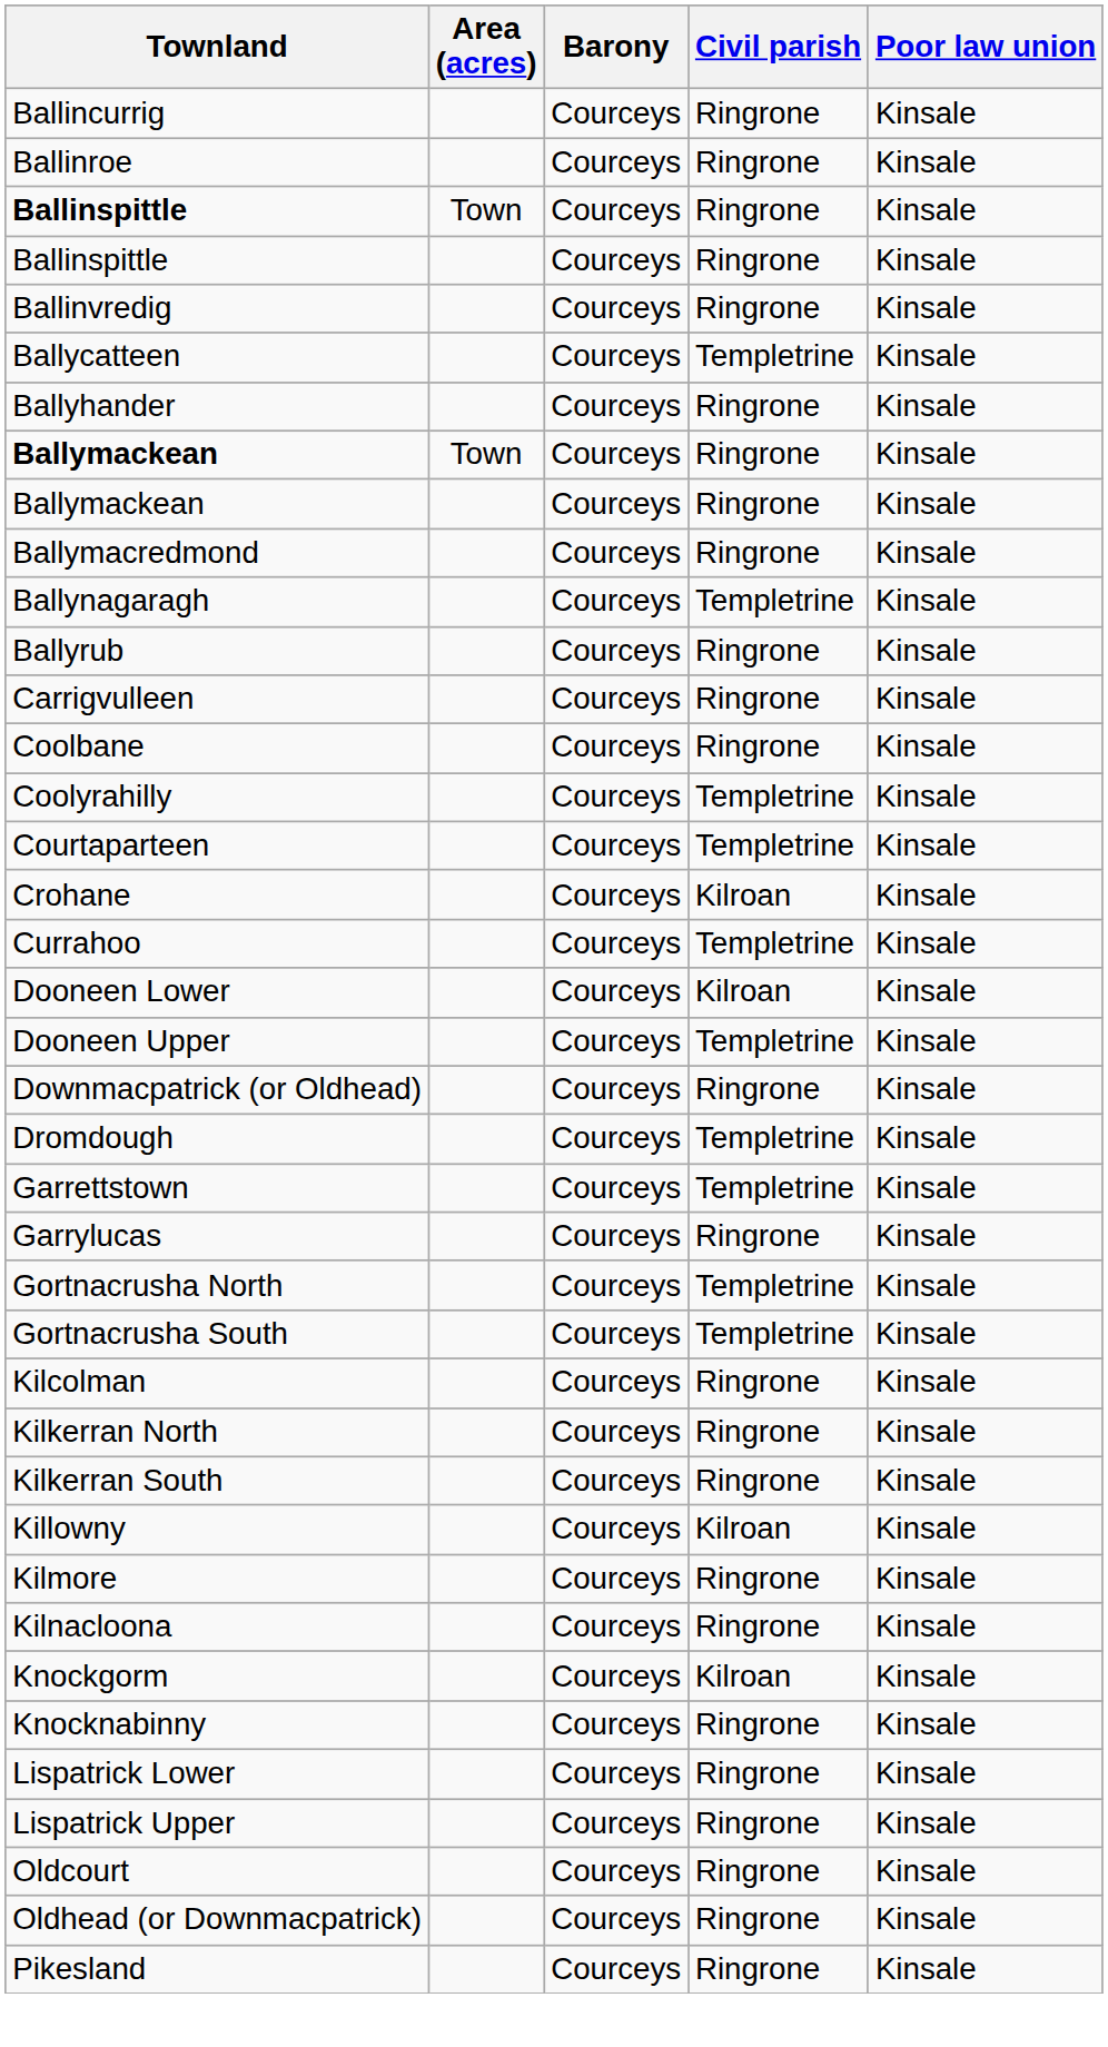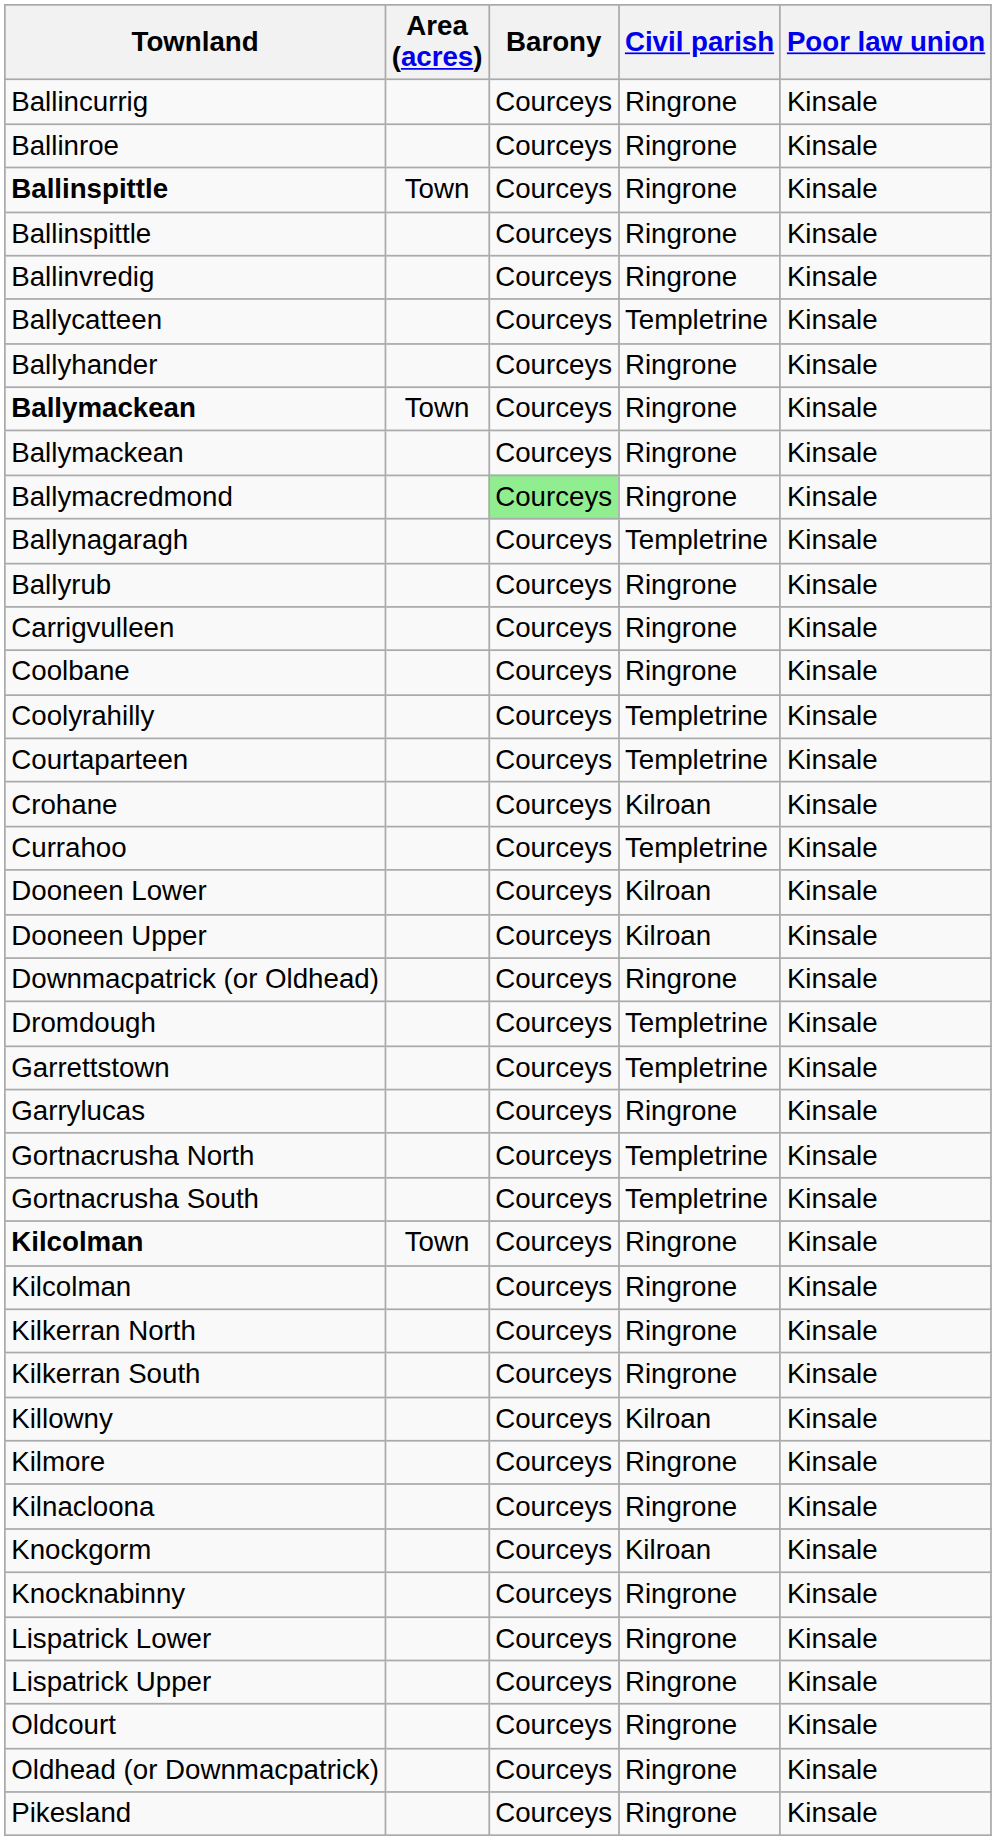Ballymacredmond | Barony: no background -> lightgreen background
Dooneen Upper | Civil parish: Templetrine -> Kilroan
+ row: Kilcolman | Town | Courceys | Ringrone | Kinsale
